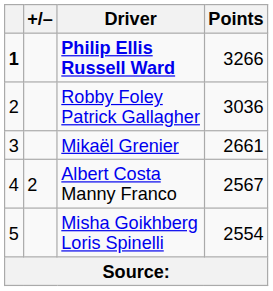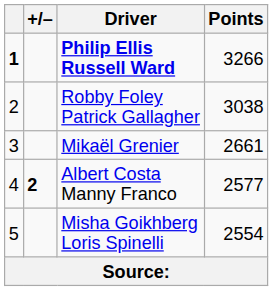Robby Foley Patrick Gallagher | Points: 3036 -> 3038
Albert Costa Manny Franco | +/–: normal -> bold
Albert Costa Manny Franco | Points: 2567 -> 2577
